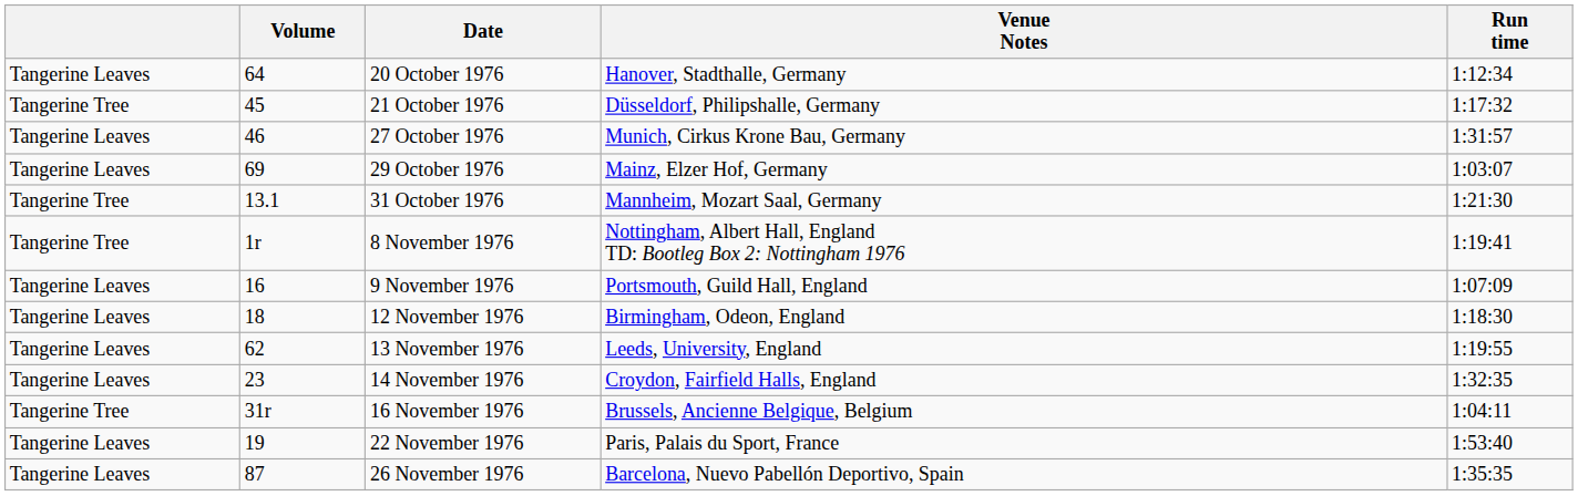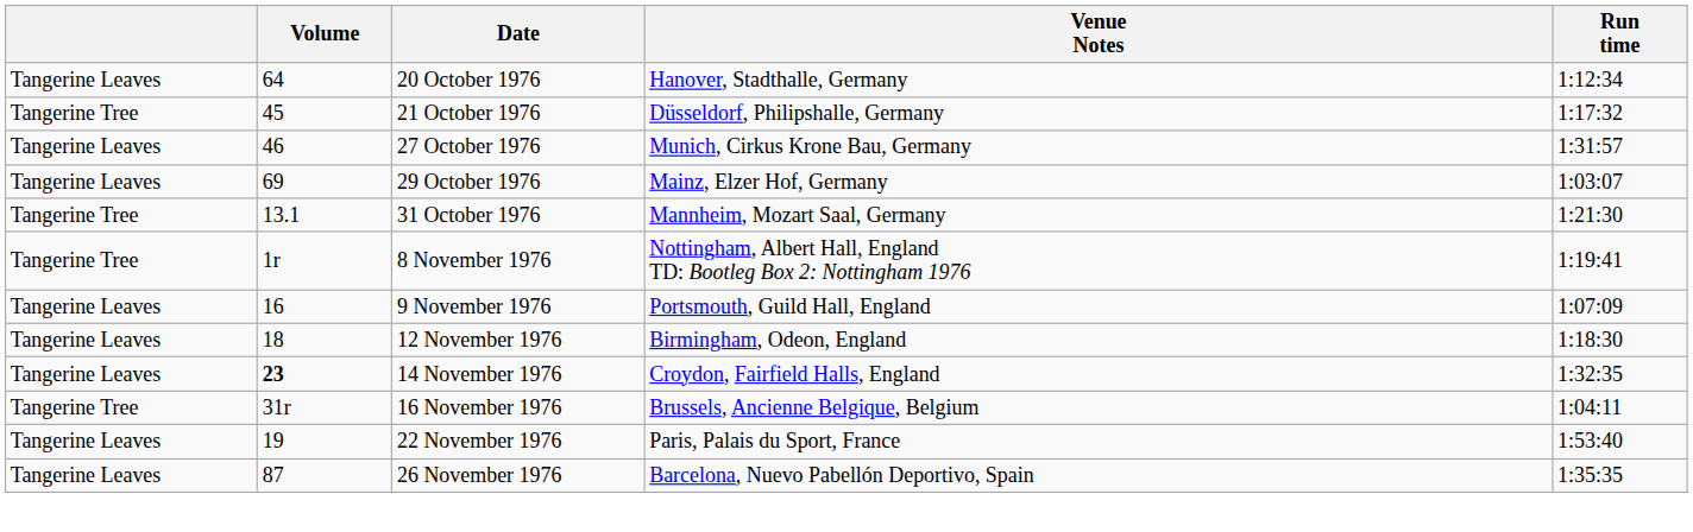- row: Tangerine Leaves | 62 | 13 November 1976 | Leeds, University, England | 1:19:55
14 November 1976 | Volume: normal -> bold
